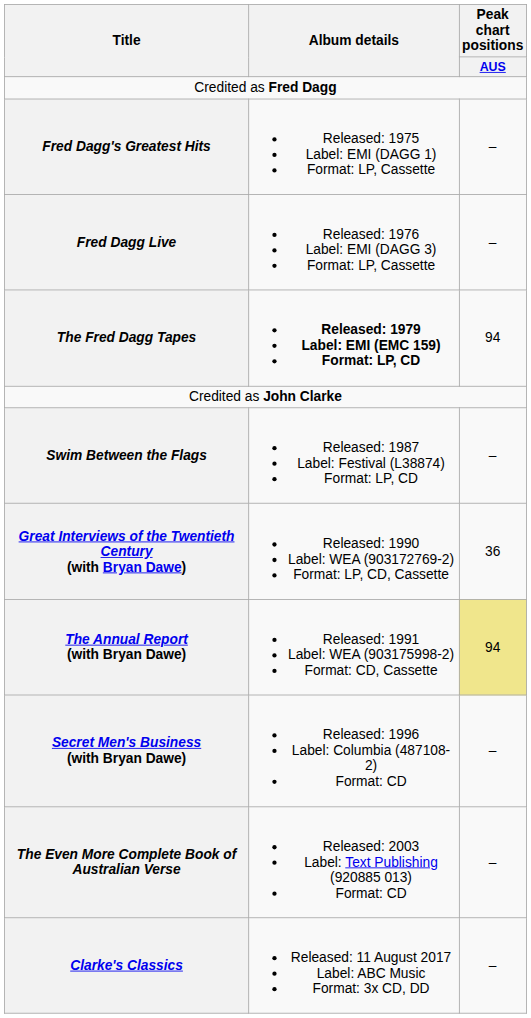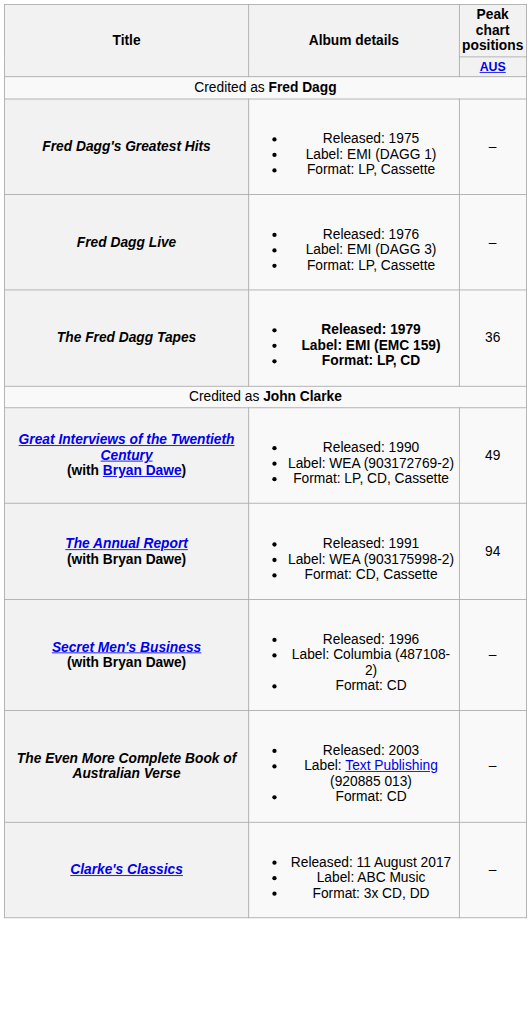The Fred Dagg Tapes | Peak chart positions / AUS: 94 -> 36
- row: Swim Between the Flags | Released: 1987 Label: Festival (L38874) Format: LP, CD | –
Great Interviews of the Twentieth Century (with Bryan Dawe) | Peak chart positions / AUS: 36 -> 49
The Annual Report (with Bryan Dawe) | Peak chart positions / AUS: khaki background -> no background
